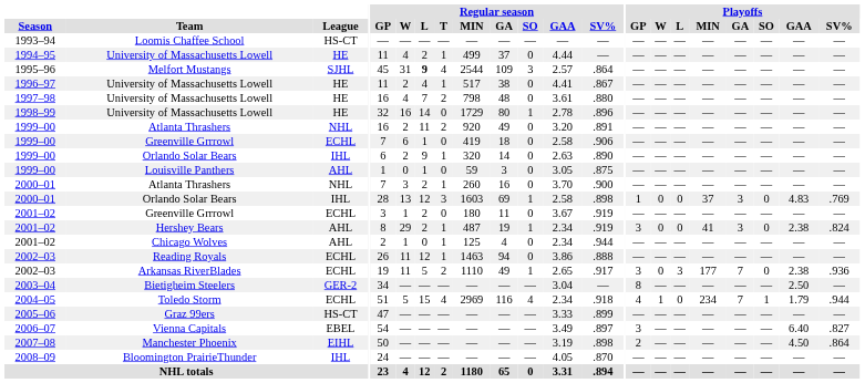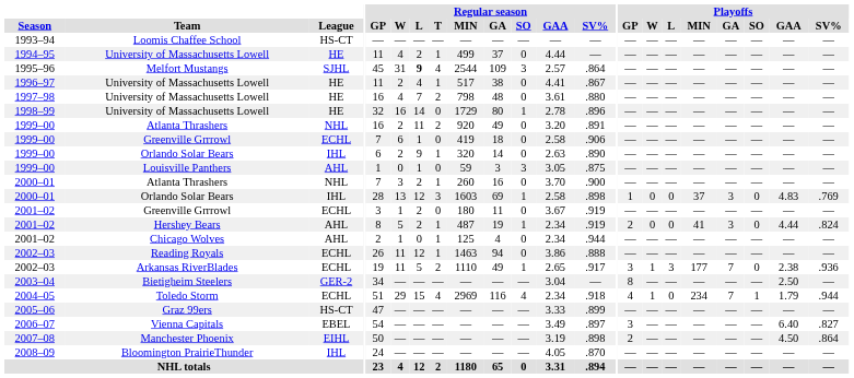Louisville Panthers | Regular season / SO: 0 -> 3
Hershey Bears | Regular season / W: 29 -> 5
Hershey Bears | Playoffs / GP: 3 -> 2
Hershey Bears | Playoffs / GAA: 2.38 -> 4.44
Arkansas RiverBlades | Playoffs / W: 0 -> 1
Toledo Storm | Regular season / W: 5 -> 29
